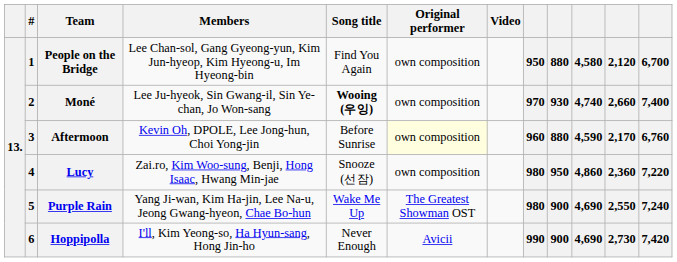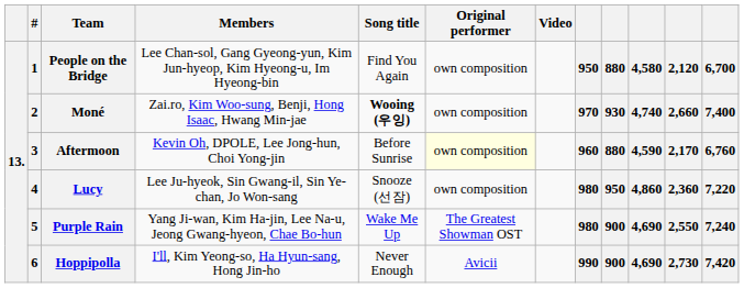Moné | Members: Lee Ju-hyeok, Sin Gwang-il, Sin Ye-chan, Jo Won-sang -> Zai.ro, Kim Woo-sung, Benji, Hong Isaac, Hwang Min-jae
Lucy | Members: Zai.ro, Kim Woo-sung, Benji, Hong Isaac, Hwang Min-jae -> Lee Ju-hyeok, Sin Gwang-il, Sin Ye-chan, Jo Won-sang
